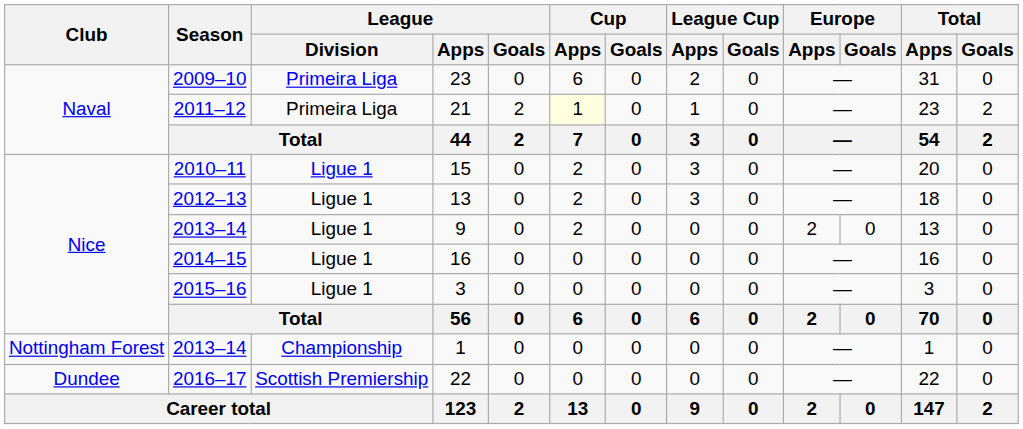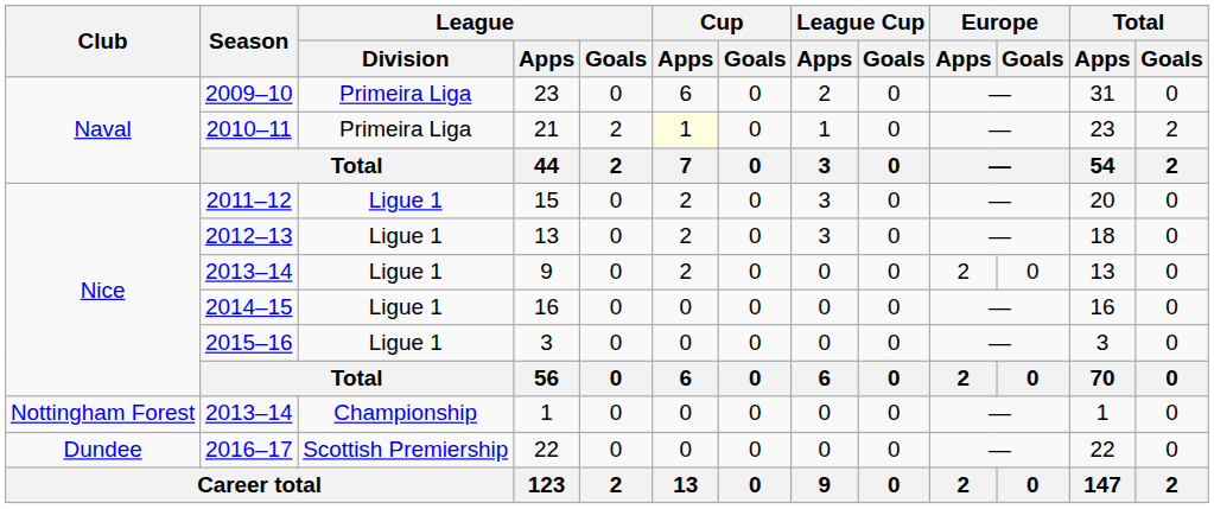21 | Season: 2011–12 -> 2010–11
15 | Season: 2010–11 -> 2011–12
